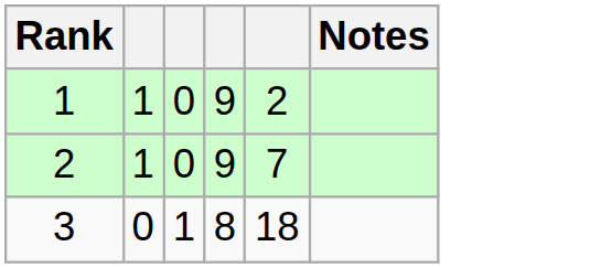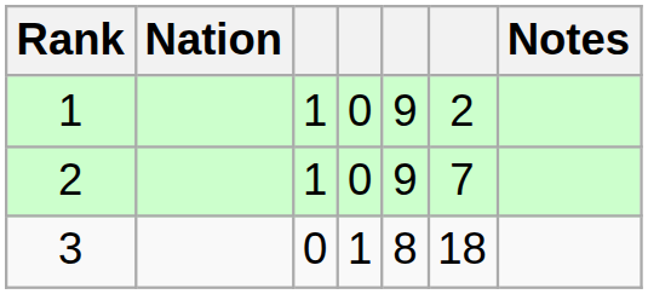+ column: Nation
